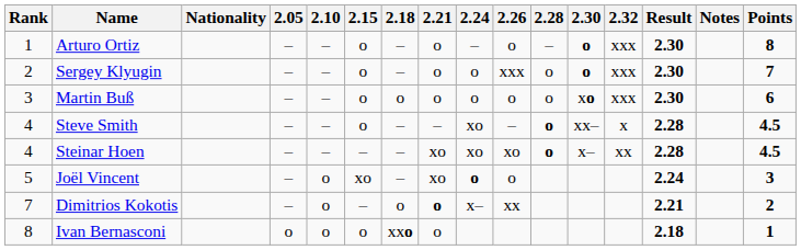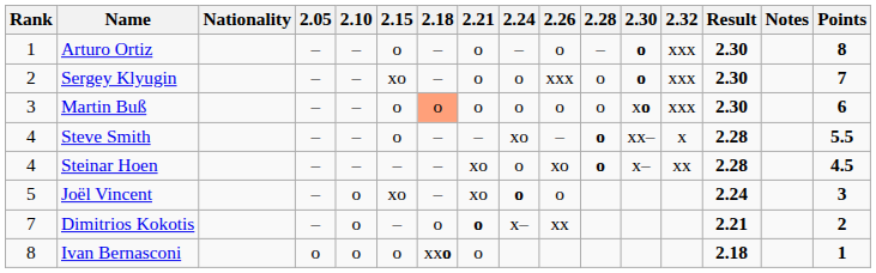Sergey Klyugin | 2.15: o -> xo
Martin Buß | 2.18: no background -> lightsalmon background
Steve Smith | Points: 4.5 -> 5.5
Steinar Hoen | 2.24: xo -> o
